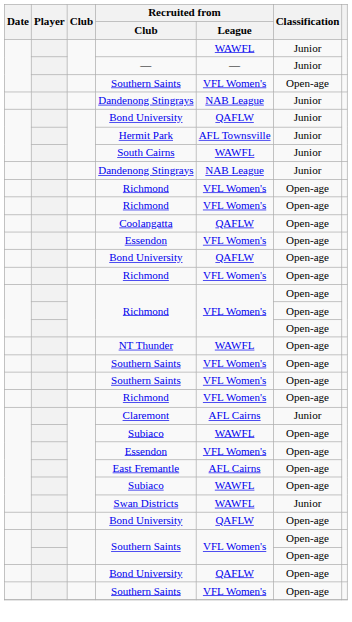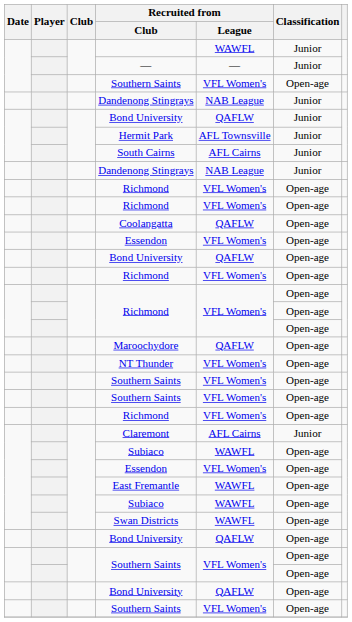South Cairns | Recruited from / League: WAWFL -> AFL Cairns
+ row: Maroochydore | QAFLW | Open-age
NT Thunder | Recruited from / League: WAWFL -> VFL Women's
East Fremantle | Recruited from / League: AFL Cairns -> WAWFL
Swan Districts | Classification: Junior -> Open-age
